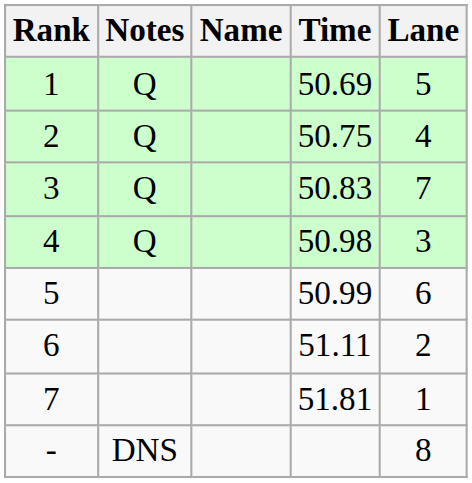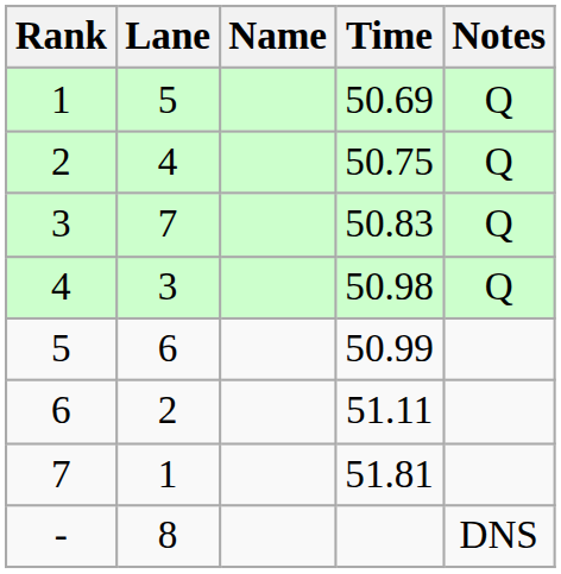columns swapped: Lane <-> Notes
